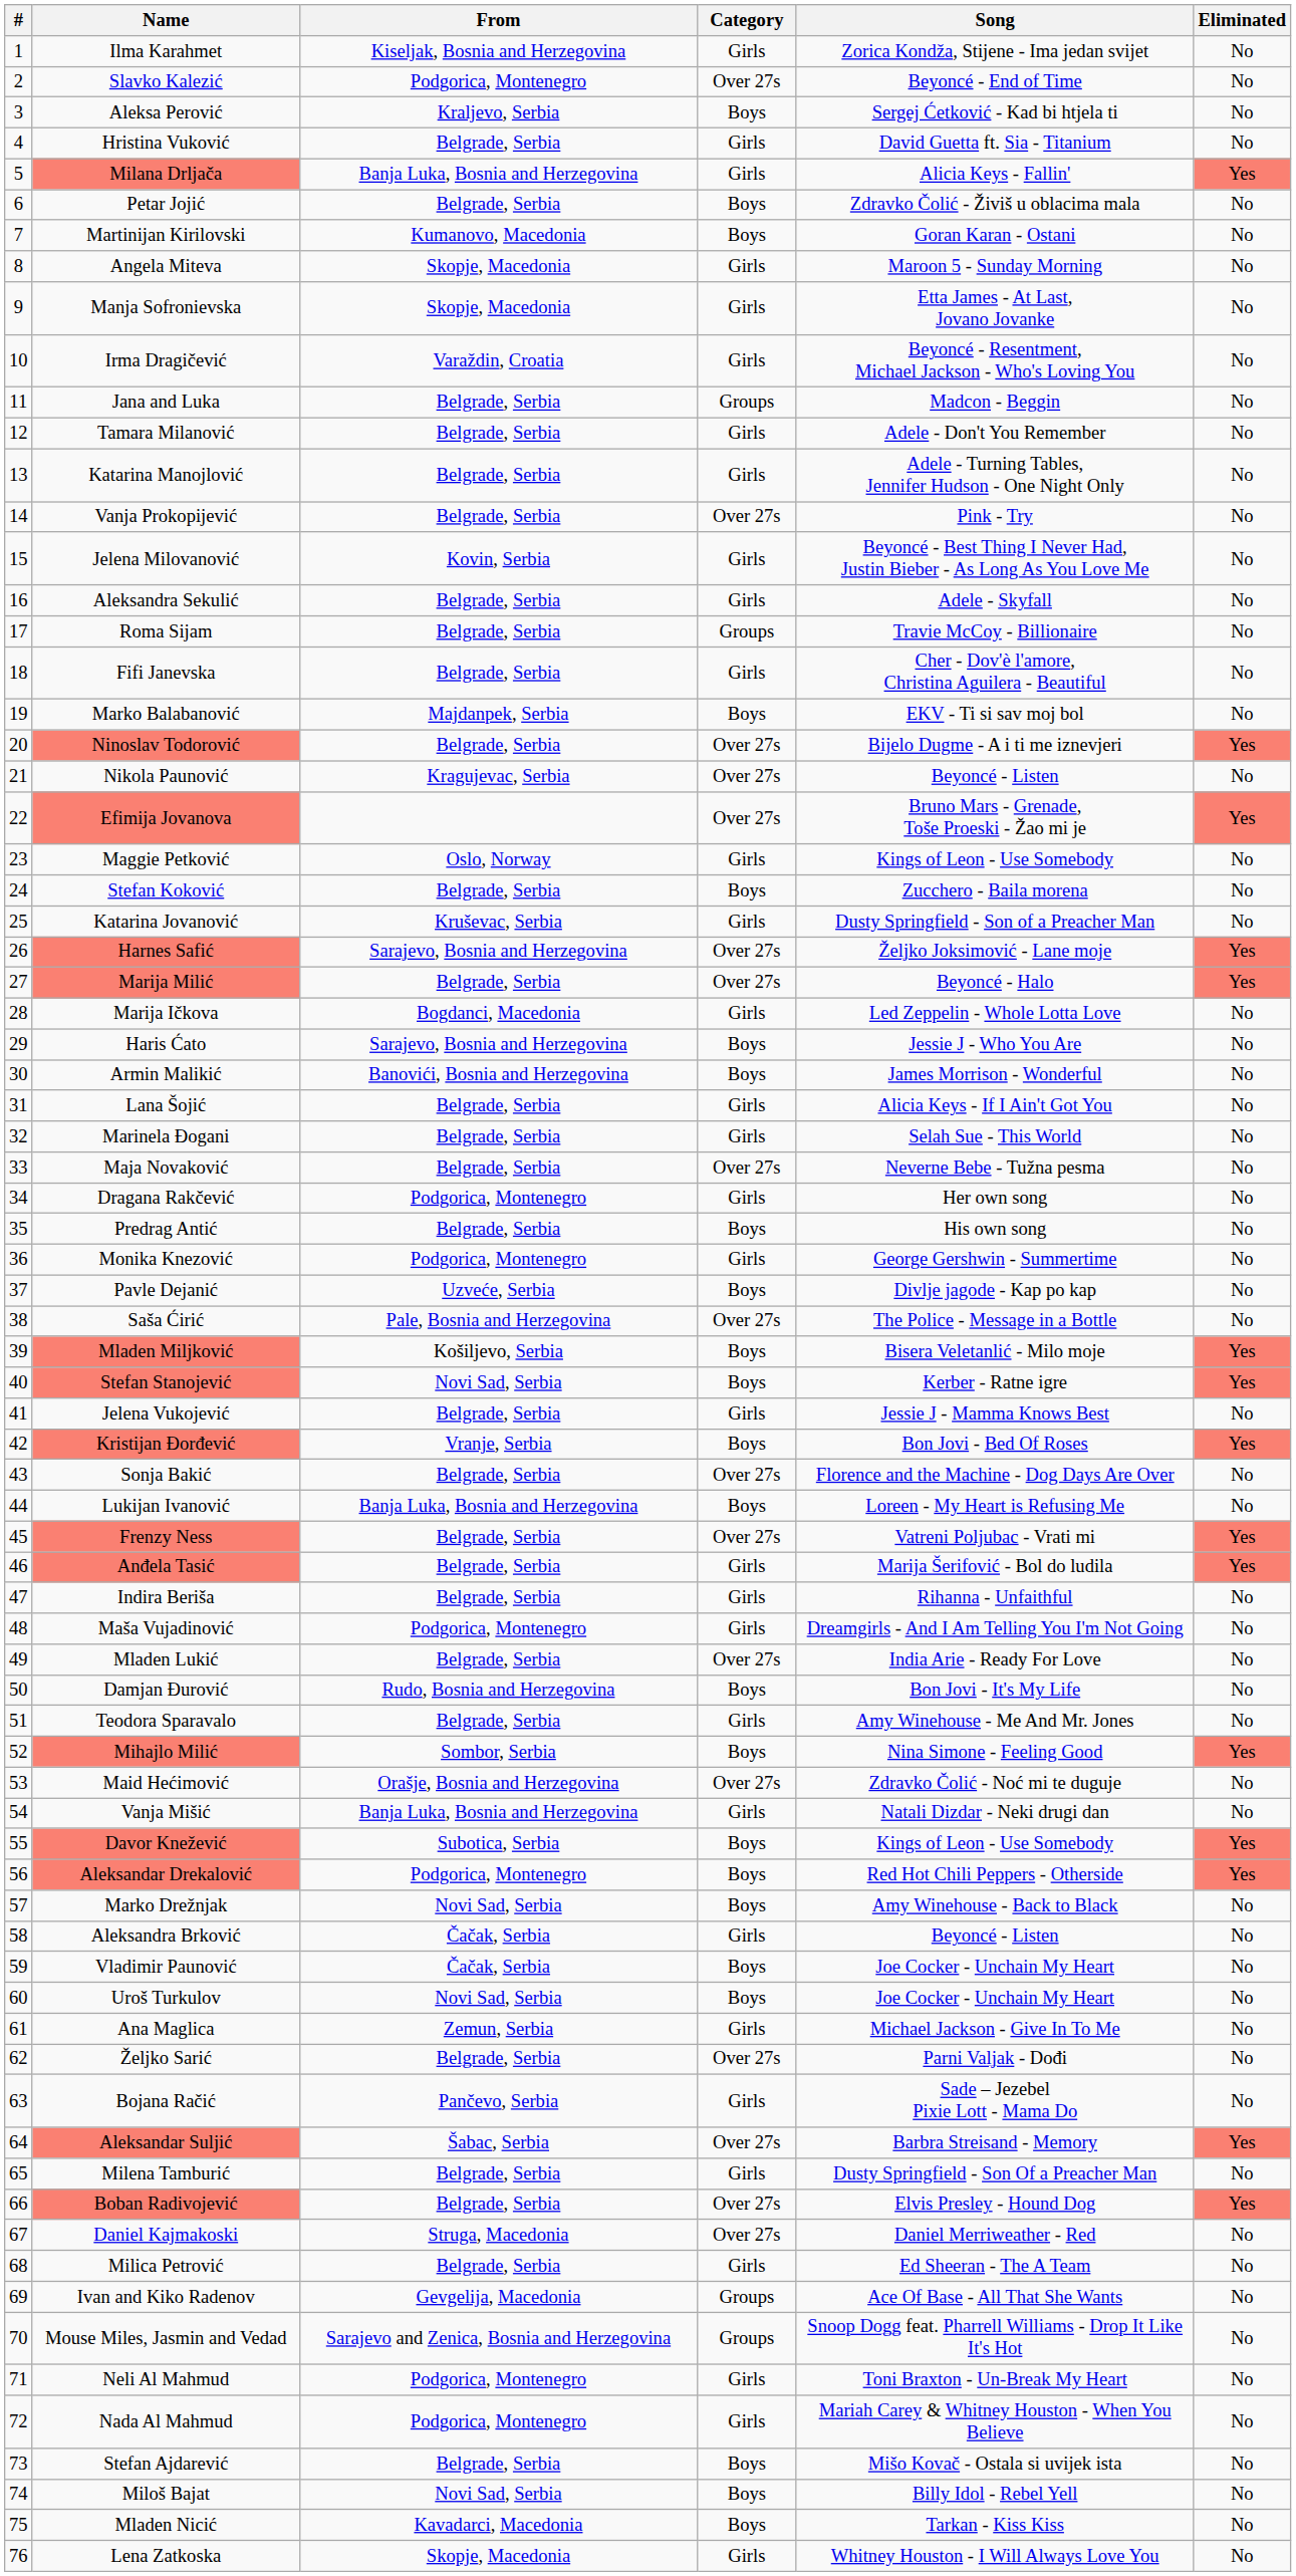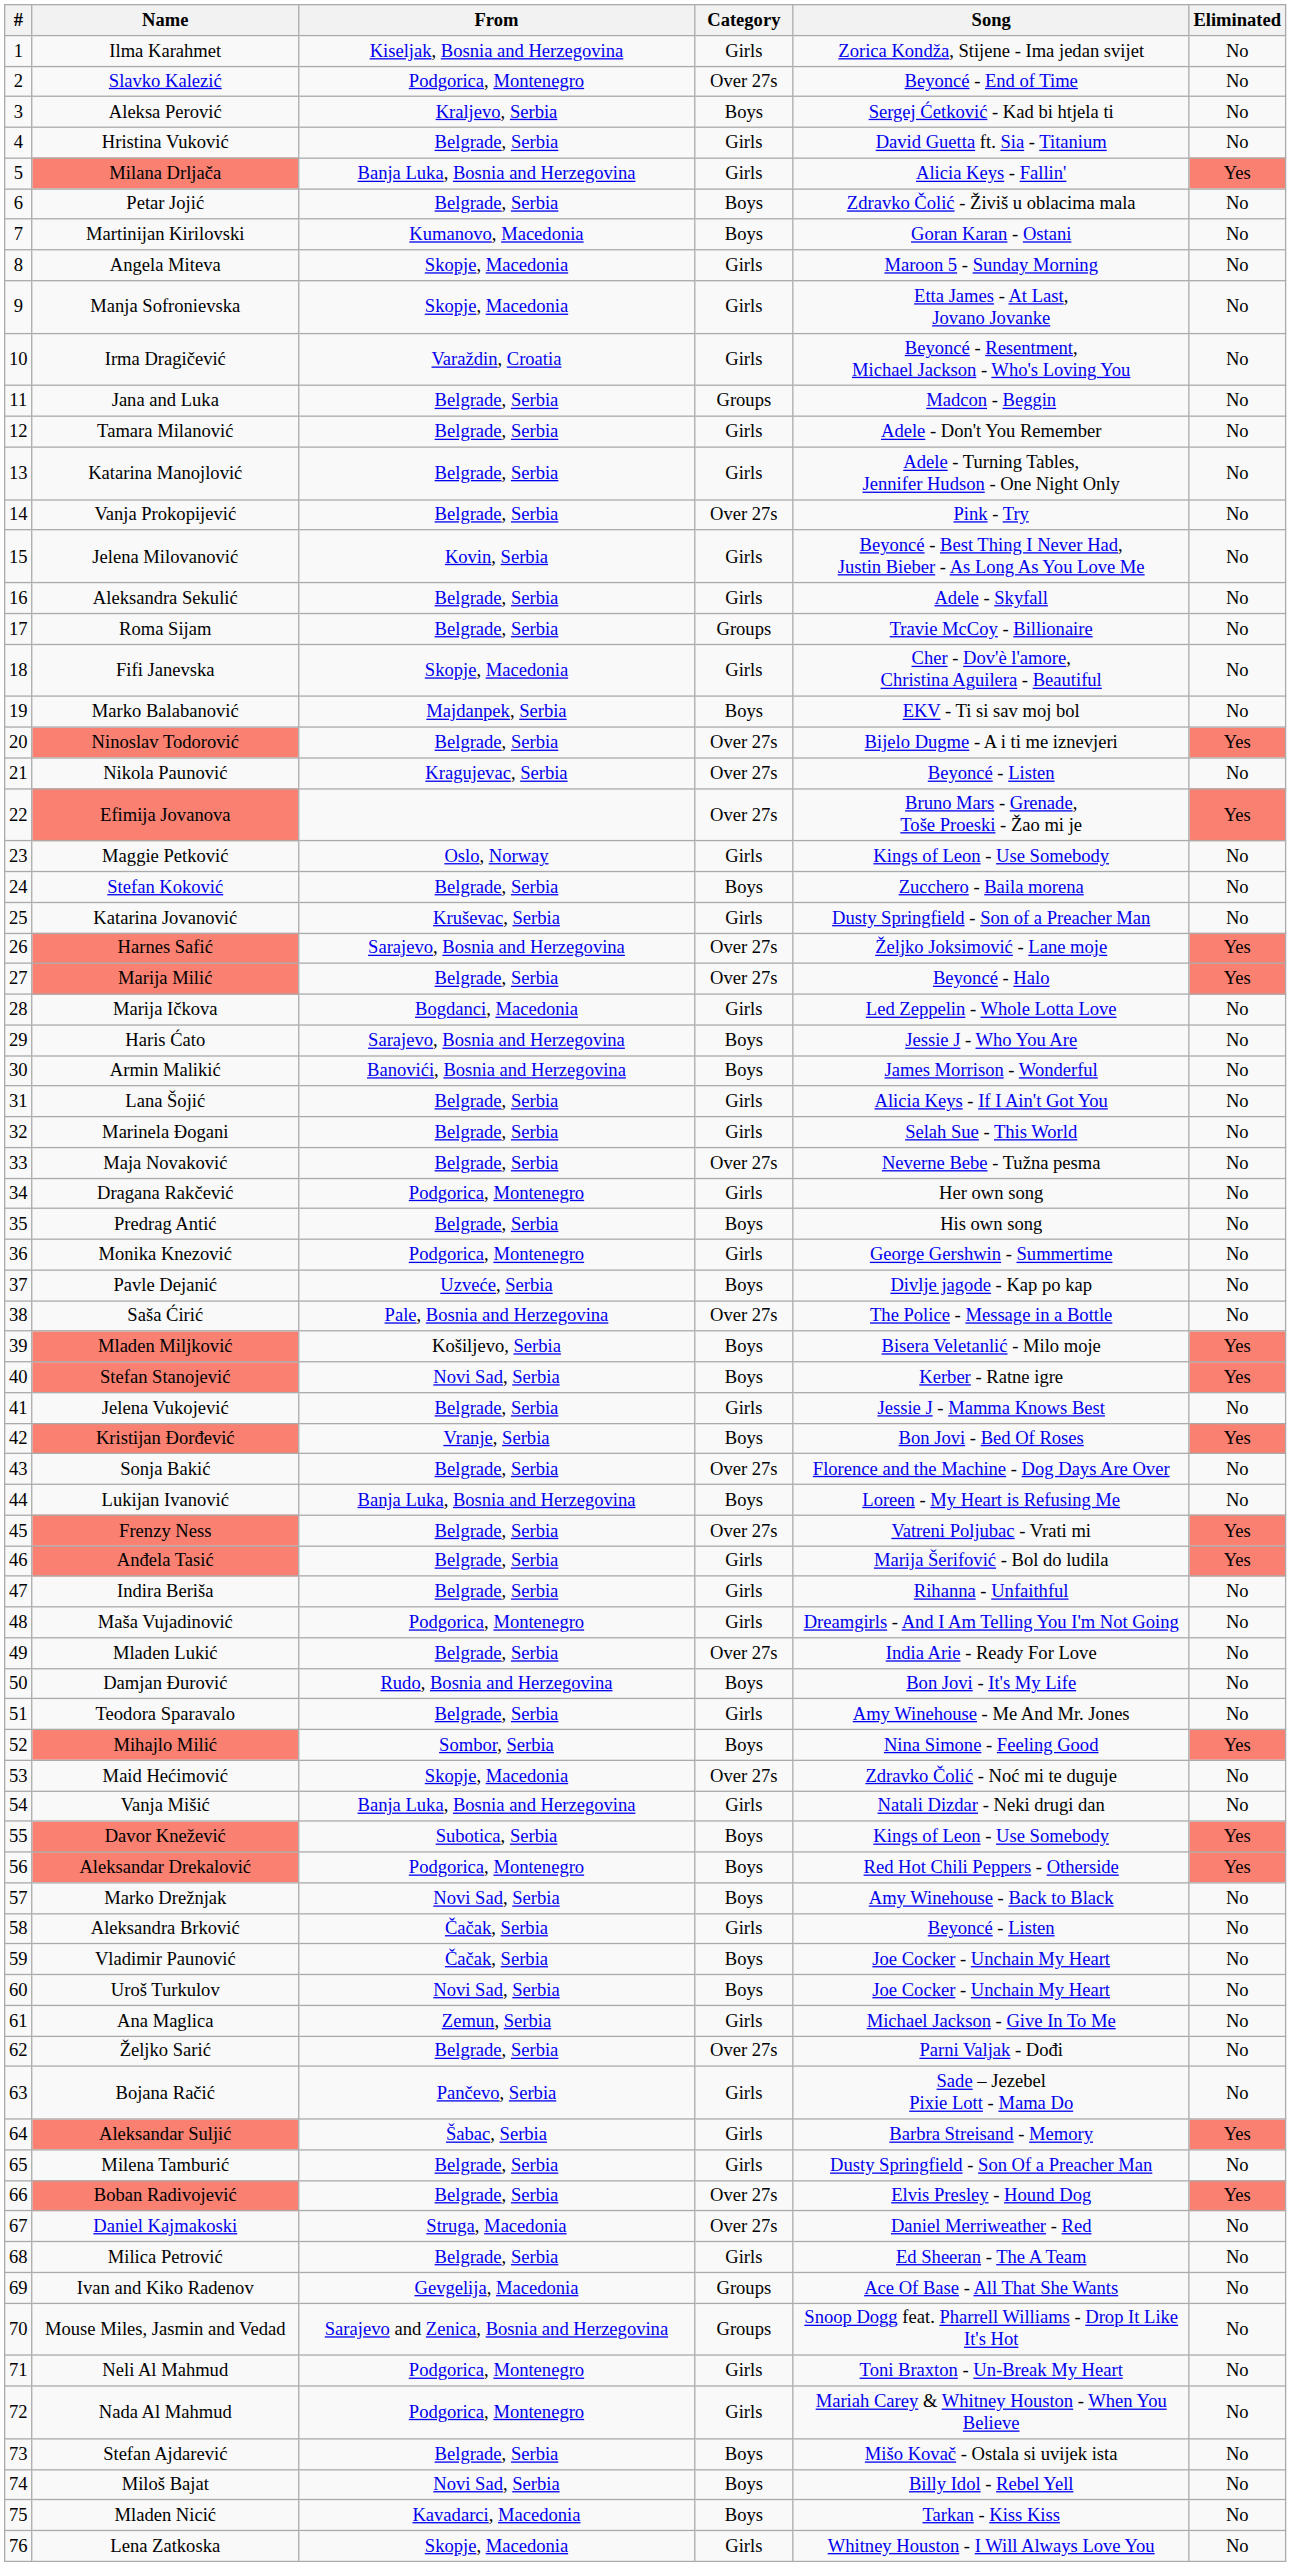Fifi Janevska | From: Belgrade, Serbia -> Skopje, Macedonia
Maid Hećimović | From: Orašje, Bosnia and Herzegovina -> Skopje, Macedonia
Aleksandar Suljić | Category: Over 27s -> Girls
